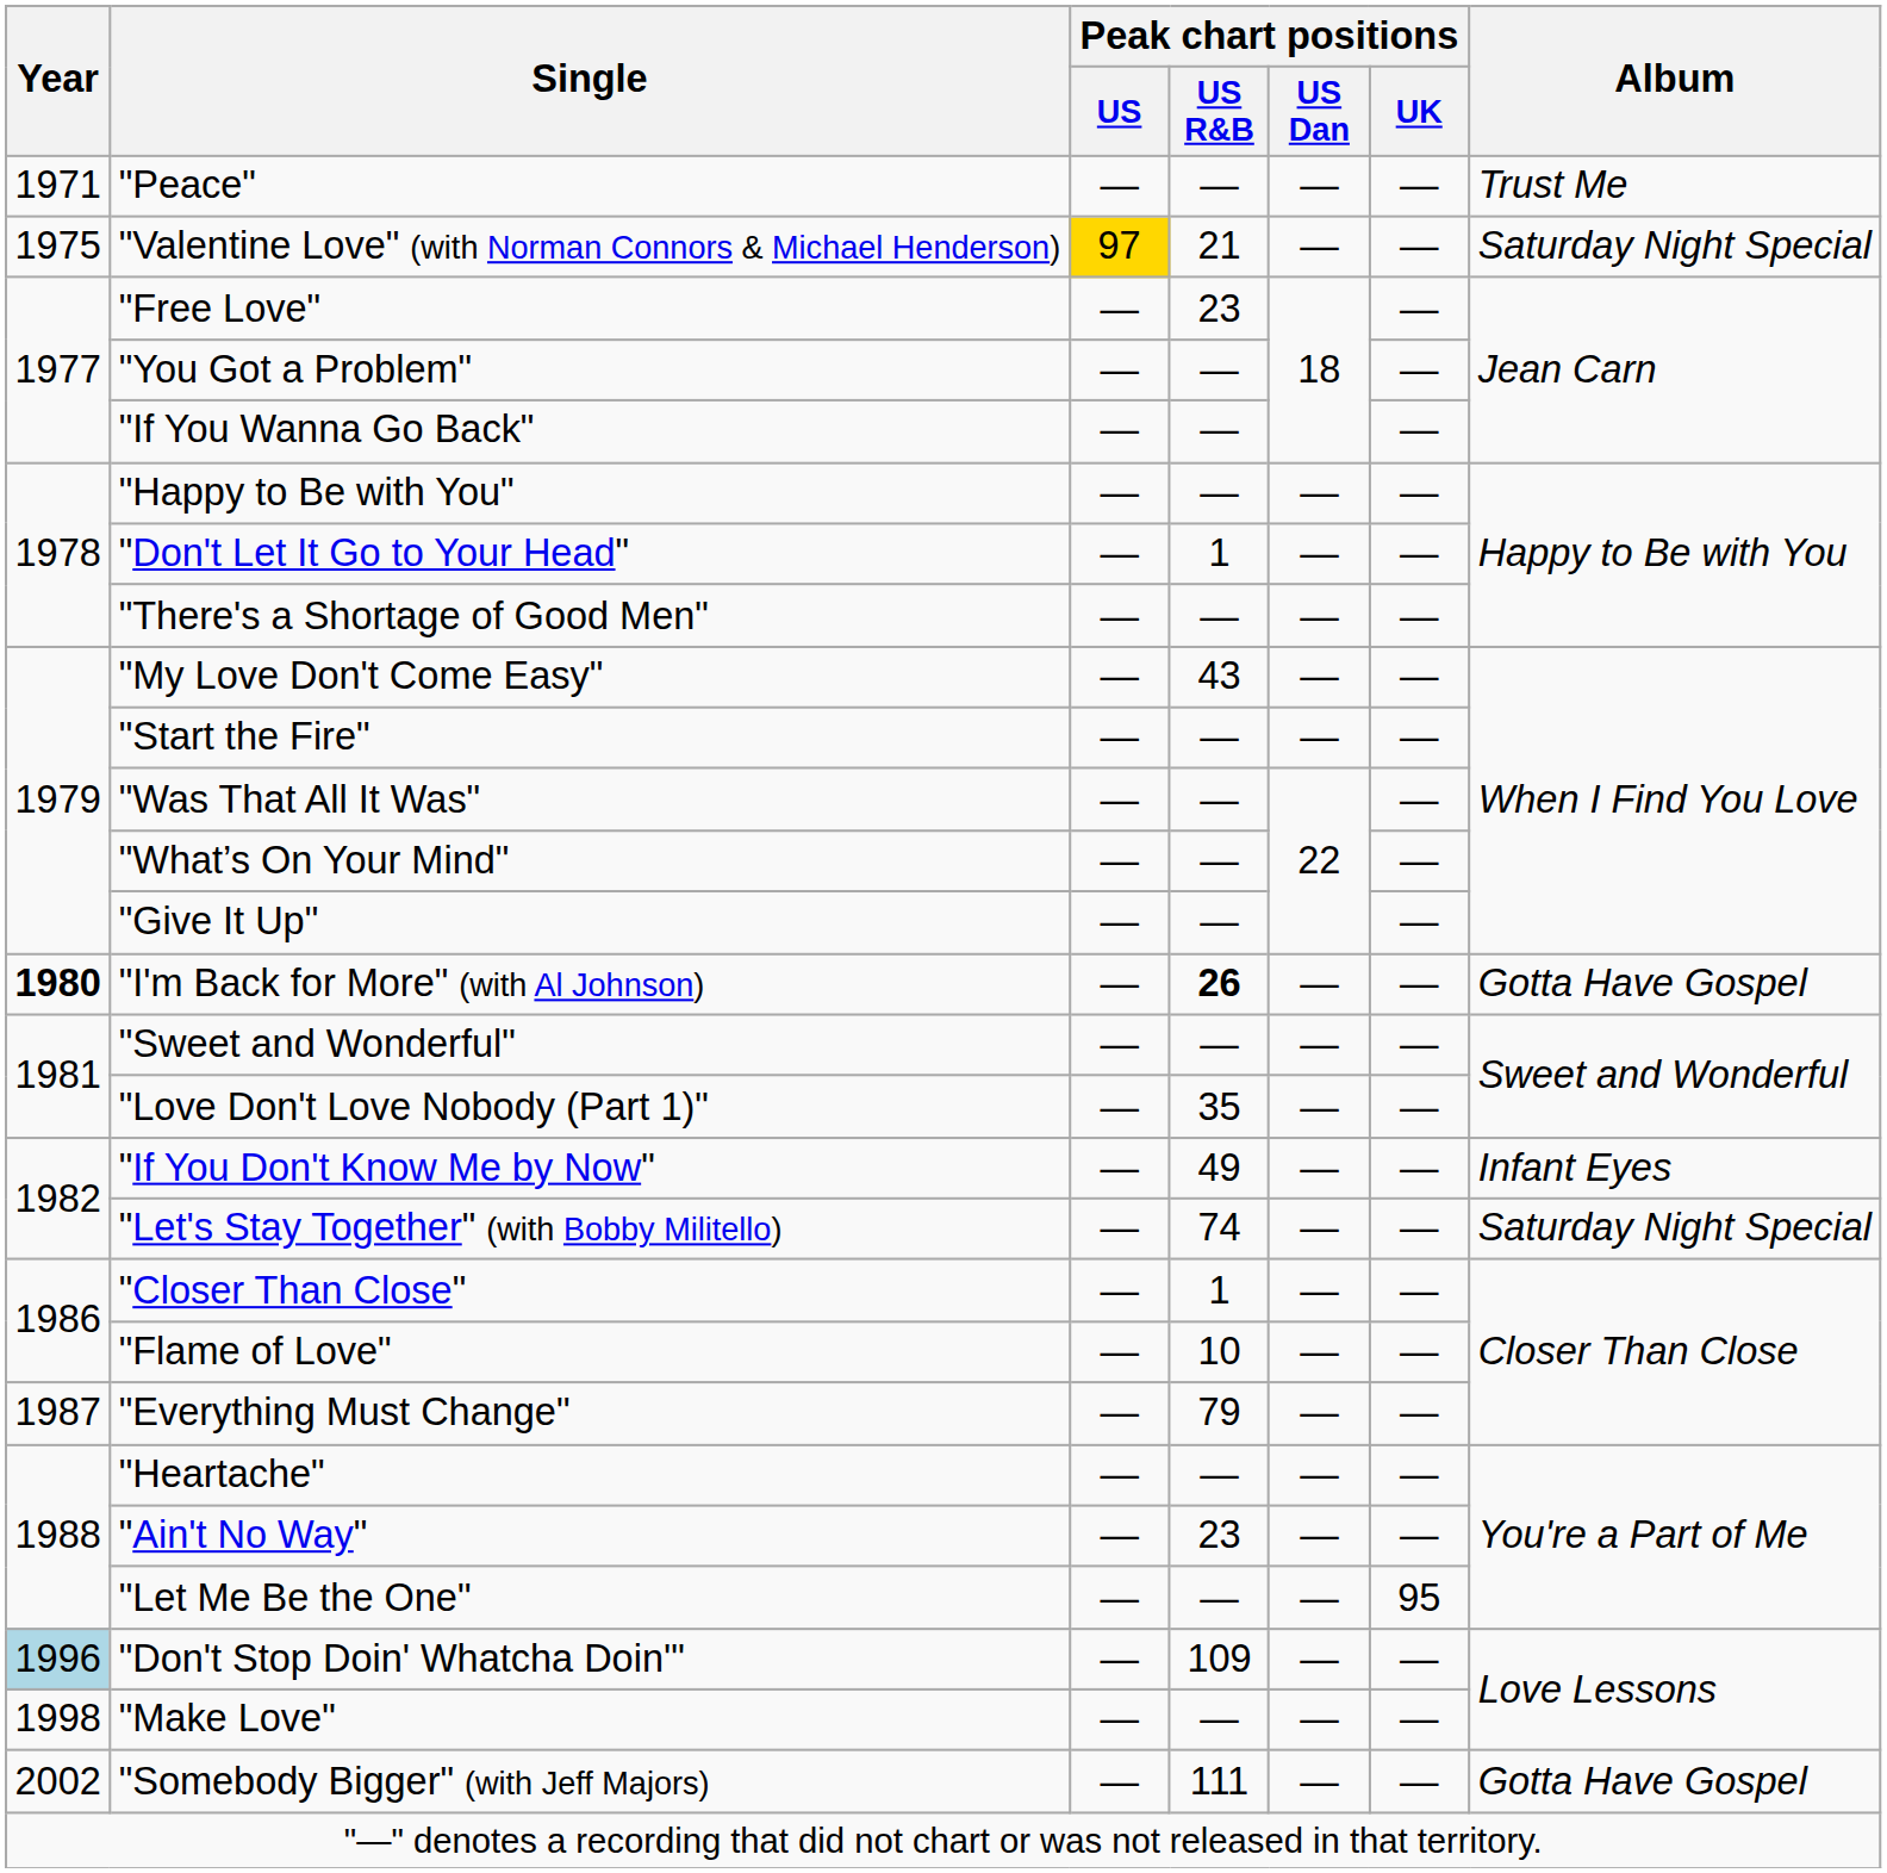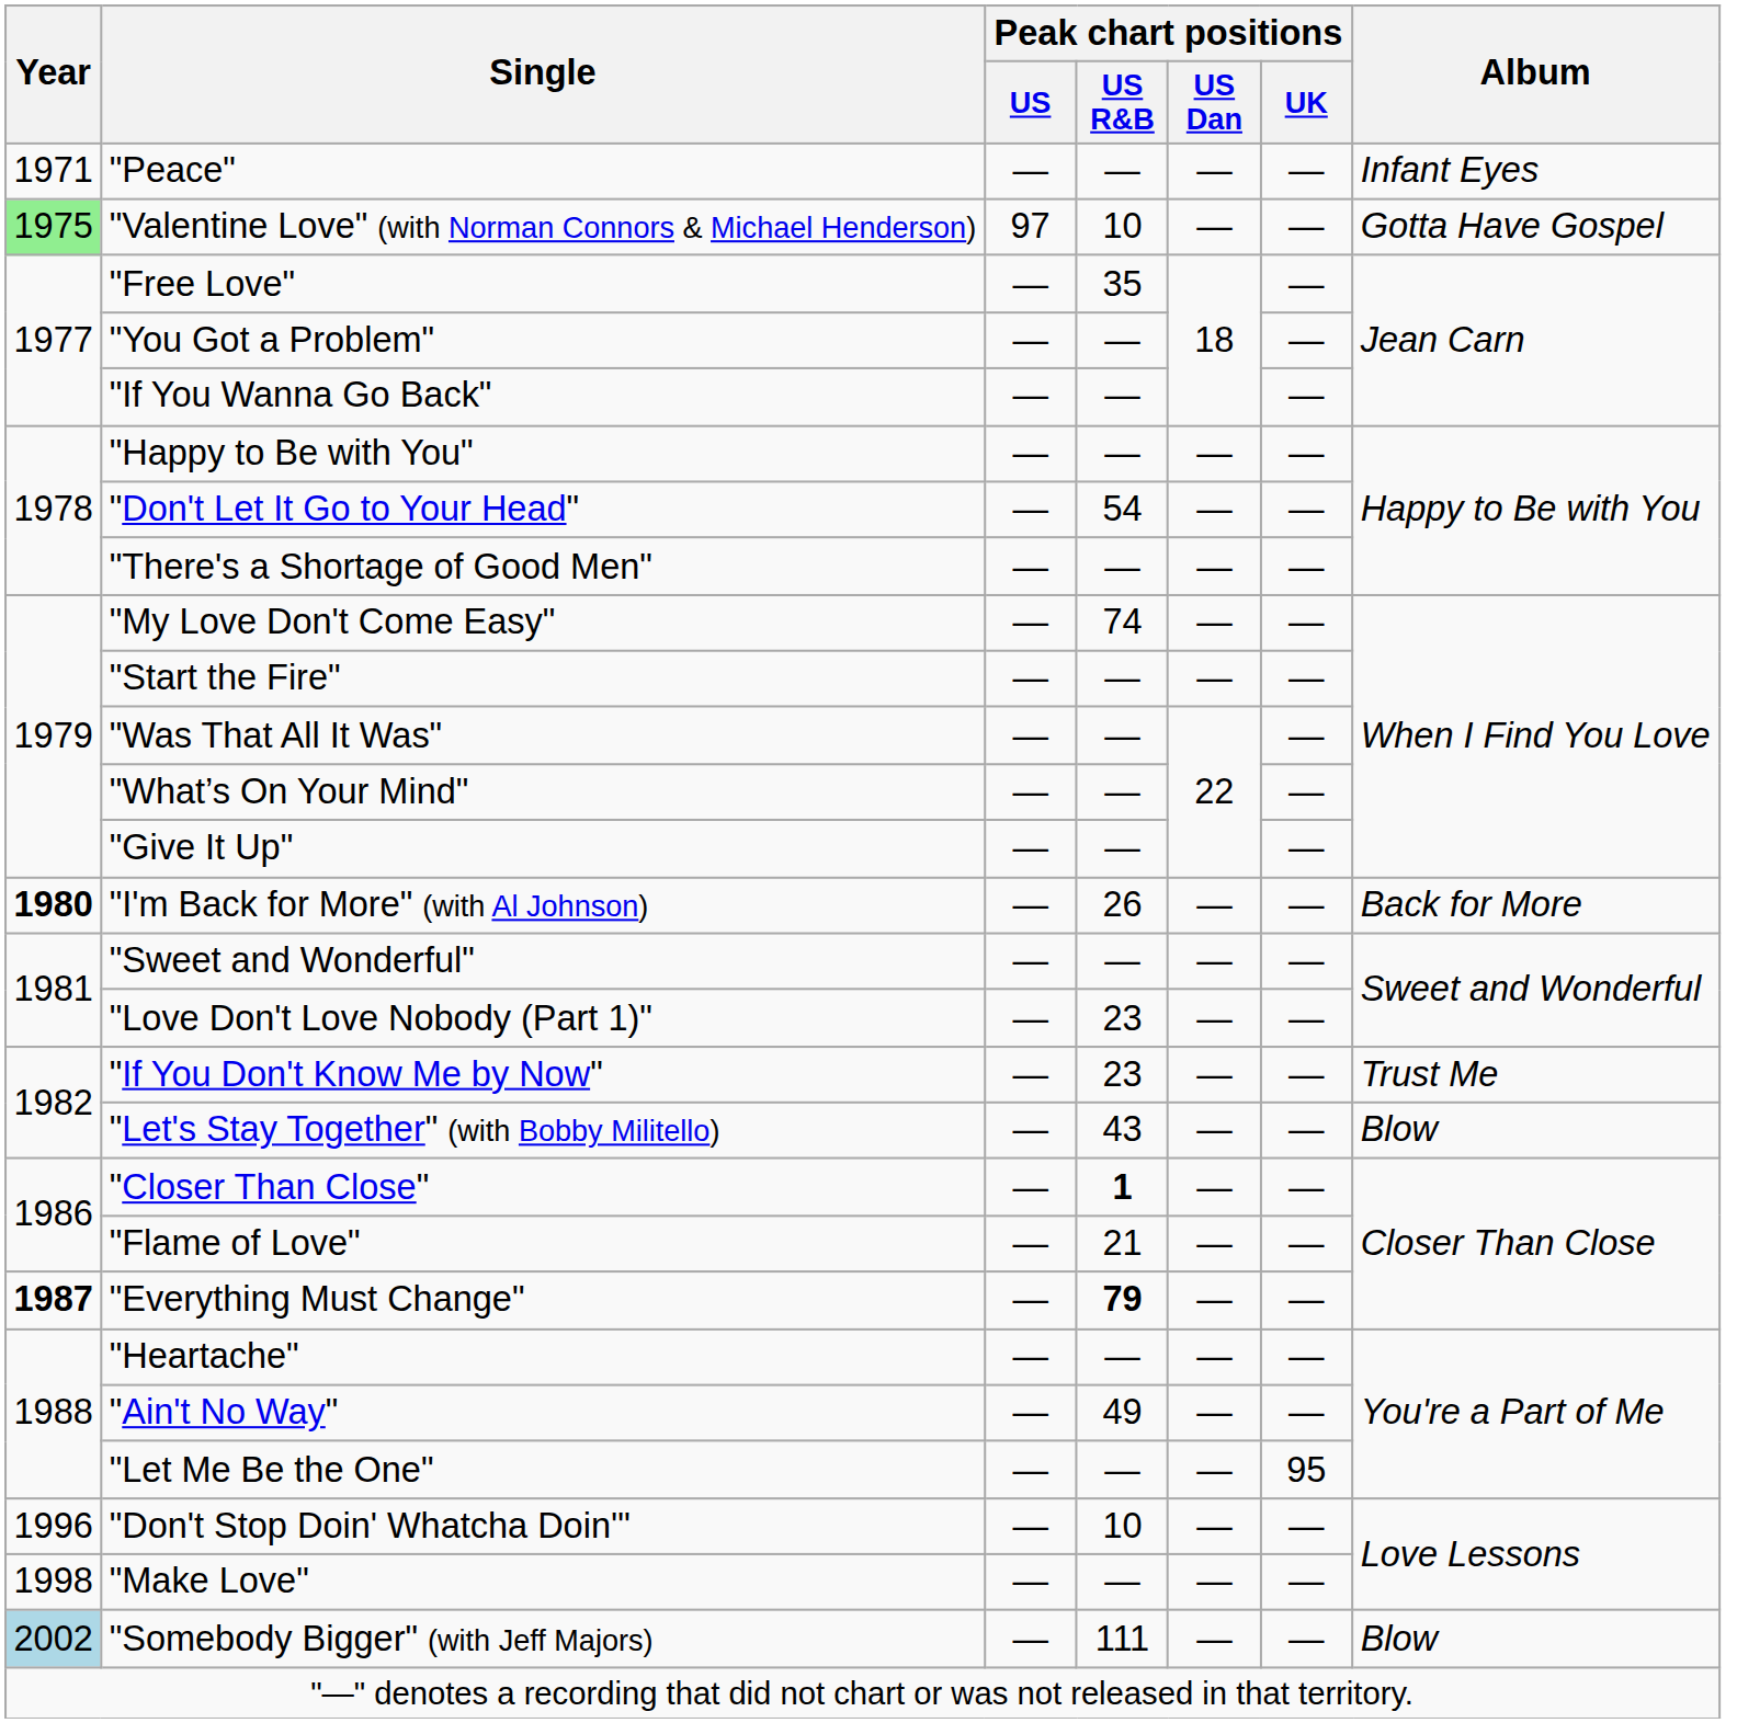"Peace" | Album: Trust Me -> Infant Eyes
"Valentine Love" (with Norman Connors & Michael Henderson) | Year: no background -> lightgreen background
"Valentine Love" (with Norman Connors & Michael Henderson) | Peak chart positions / US: gold background -> no background
"Valentine Love" (with Norman Connors & Michael Henderson) | Peak chart positions / US R&B: 21 -> 10
"Valentine Love" (with Norman Connors & Michael Henderson) | Album: Saturday Night Special -> Gotta Have Gospel
"Free Love" | Peak chart positions / US R&B: 23 -> 35
"Don't Let It Go to Your Head" | Peak chart positions / US R&B: 1 -> 54
"My Love Don't Come Easy" | Peak chart positions / US R&B: 43 -> 74
"I'm Back for More" (with Al Johnson) | Peak chart positions / US R&B: bold -> normal
"I'm Back for More" (with Al Johnson) | Album: Gotta Have Gospel -> Back for More
"Love Don't Love Nobody (Part 1)" | Peak chart positions / US R&B: 35 -> 23
"If You Don't Know Me by Now" | Peak chart positions / US R&B: 49 -> 23
"If You Don't Know Me by Now" | Album: Infant Eyes -> Trust Me
"Let's Stay Together" (with Bobby Militello) | Peak chart positions / US R&B: 74 -> 43
"Let's Stay Together" (with Bobby Militello) | Album: Saturday Night Special -> Blow
"Closer Than Close" | Peak chart positions / US R&B: normal -> bold
"Flame of Love" | Peak chart positions / US R&B: 10 -> 21
"Everything Must Change" | Year: normal -> bold
"Everything Must Change" | Peak chart positions / US R&B: normal -> bold
"Ain't No Way" | Peak chart positions / US R&B: 23 -> 49
"Don't Stop Doin' Whatcha Doin'" | Year: lightblue background -> no background
"Don't Stop Doin' Whatcha Doin'" | Peak chart positions / US R&B: 109 -> 10
"Somebody Bigger" (with Jeff Majors) | Year: no background -> lightblue background
"Somebody Bigger" (with Jeff Majors) | Album: Gotta Have Gospel -> Blow
